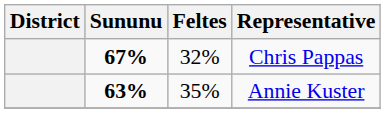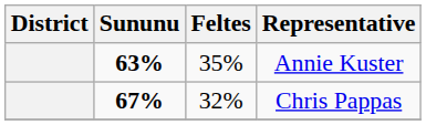rows swapped: Chris Pappas <-> Annie Kuster
